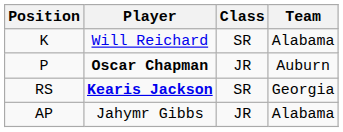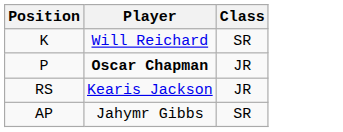- column: Team | Alabama | Auburn | Georgia | Alabama
RS | Player: bold -> normal
RS | Class: SR -> JR
AP | Class: JR -> SR
